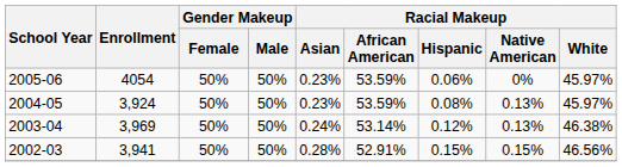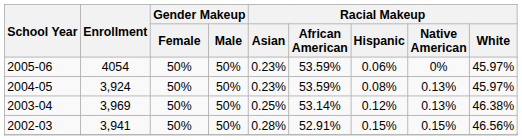2003-04 | Racial Makeup / Asian: 0.24% -> 0.25%
